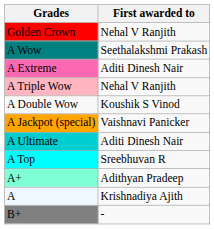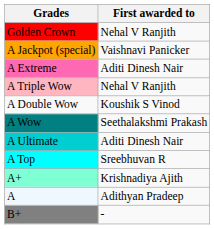rows swapped: A Jackpot (special) <-> A Wow
A+ | First awarded to: Adithyan Pradeep -> Krishnadiya Ajith
A | First awarded to: Krishnadiya Ajith -> Adithyan Pradeep
